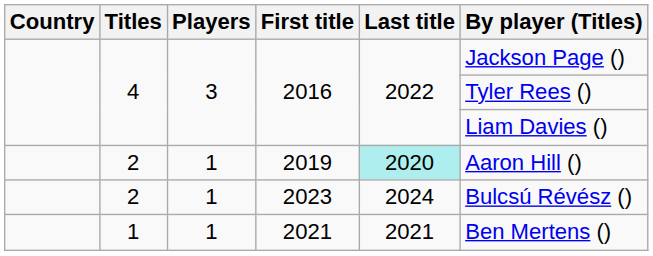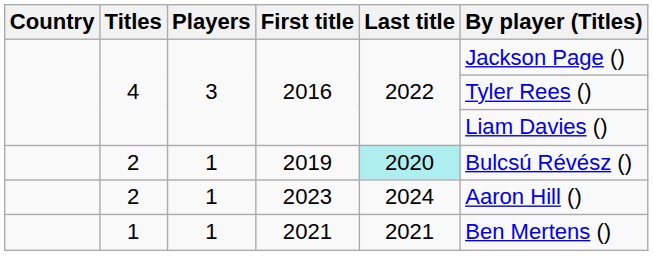2019 | By player (Titles): Aaron Hill () -> Bulcsú Révész ()
2023 | By player (Titles): Bulcsú Révész () -> Aaron Hill ()
